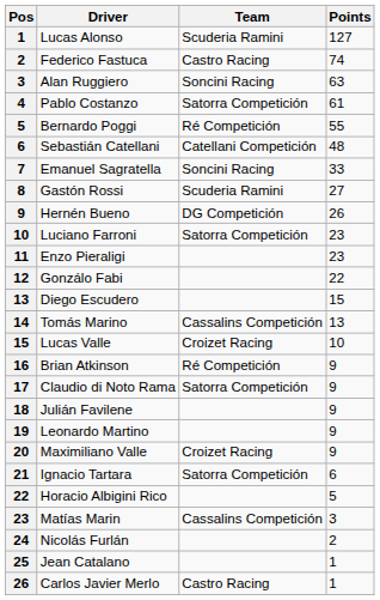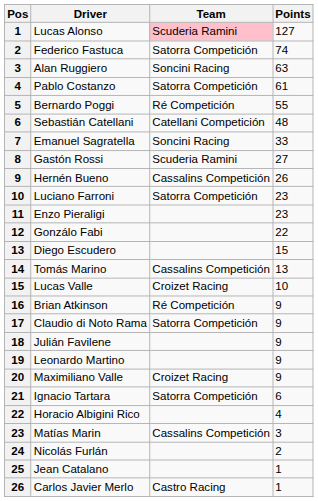Lucas Alonso | Team: no background -> pink background
Federico Fastuca | Team: Castro Racing -> Satorra Competición
Hernén Bueno | Team: DG Competición -> Cassalins Competición
Horacio Albigini Rico | Points: 5 -> 4
